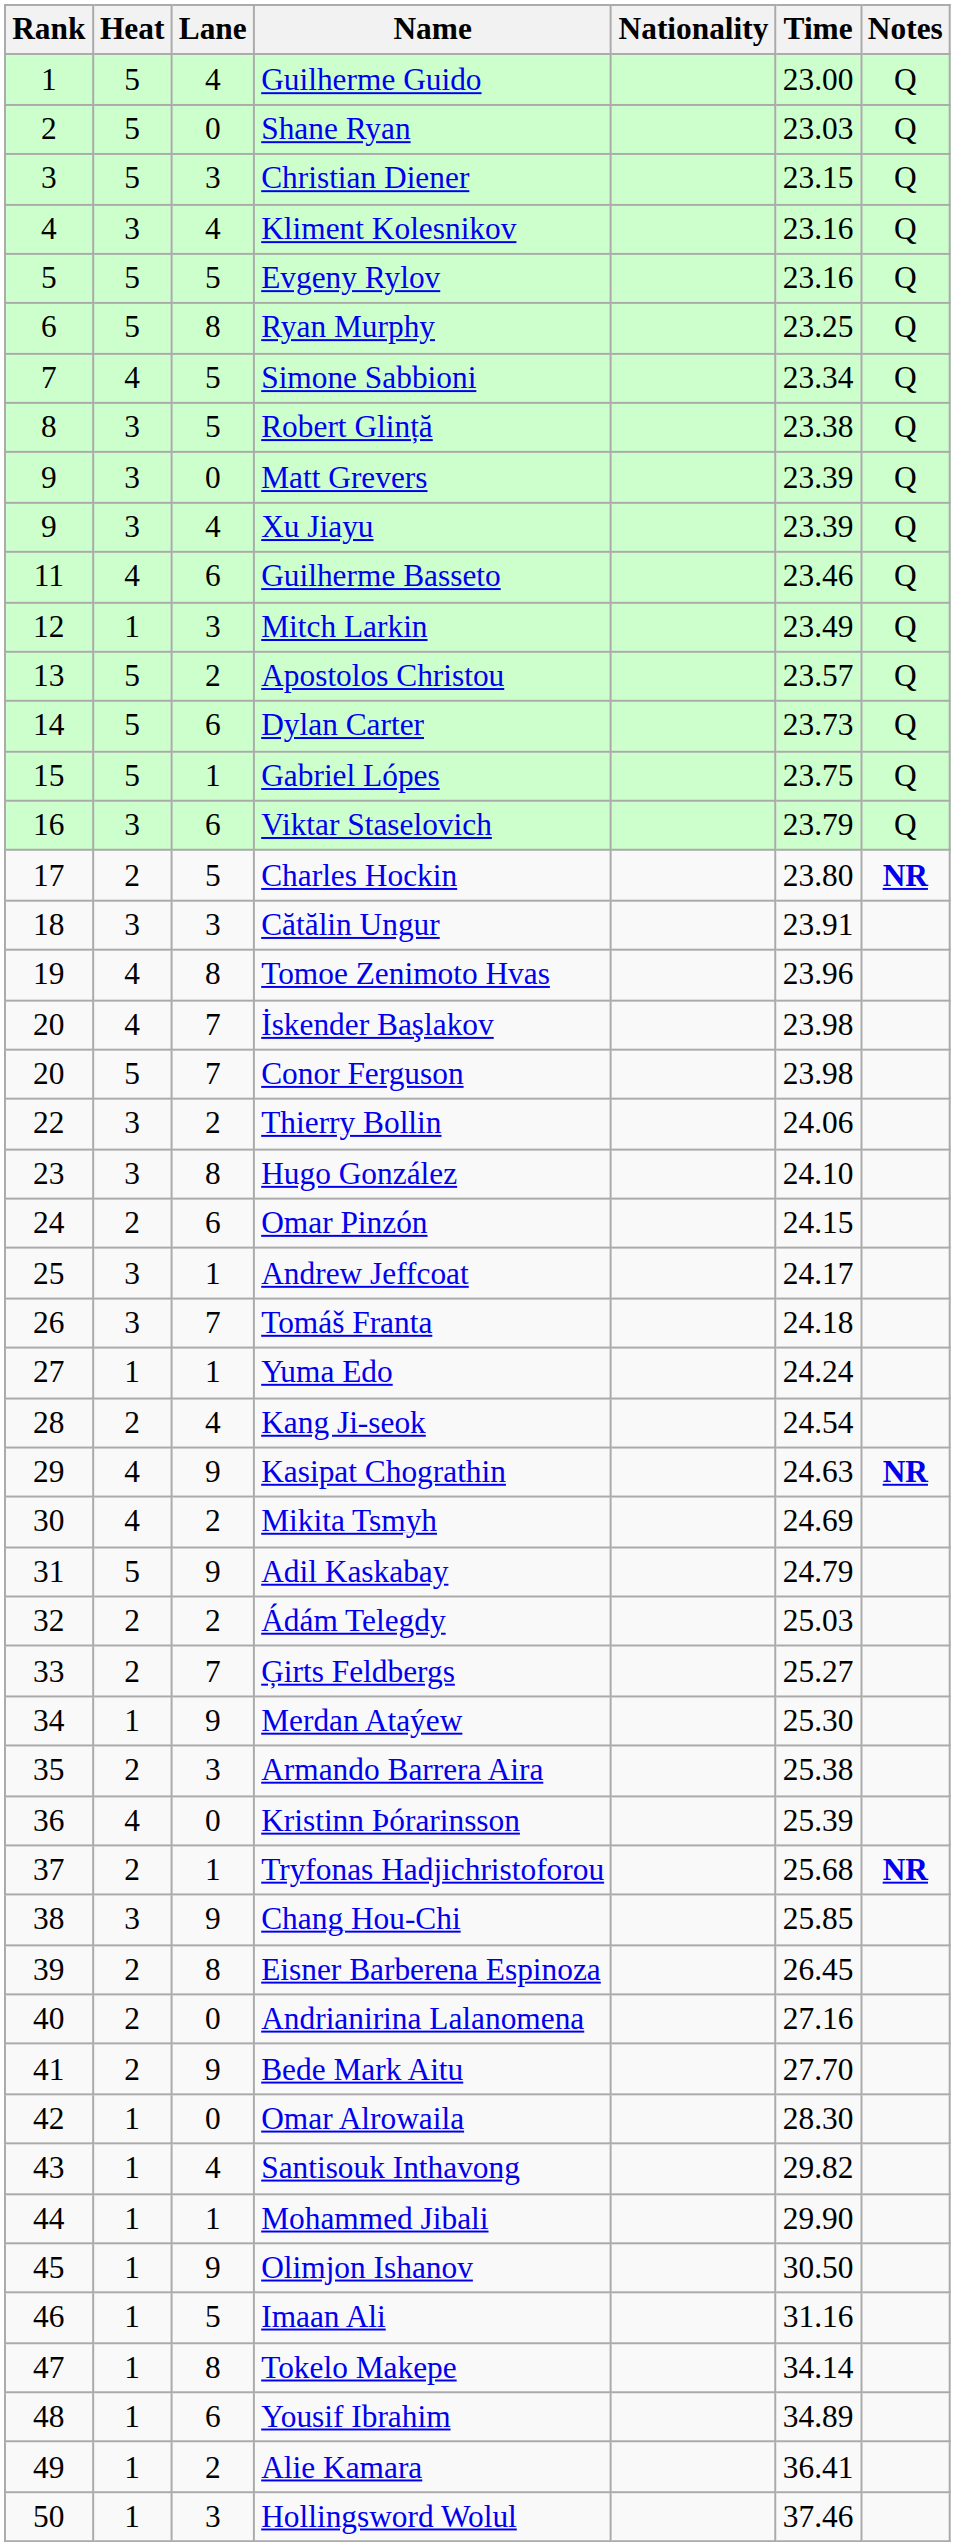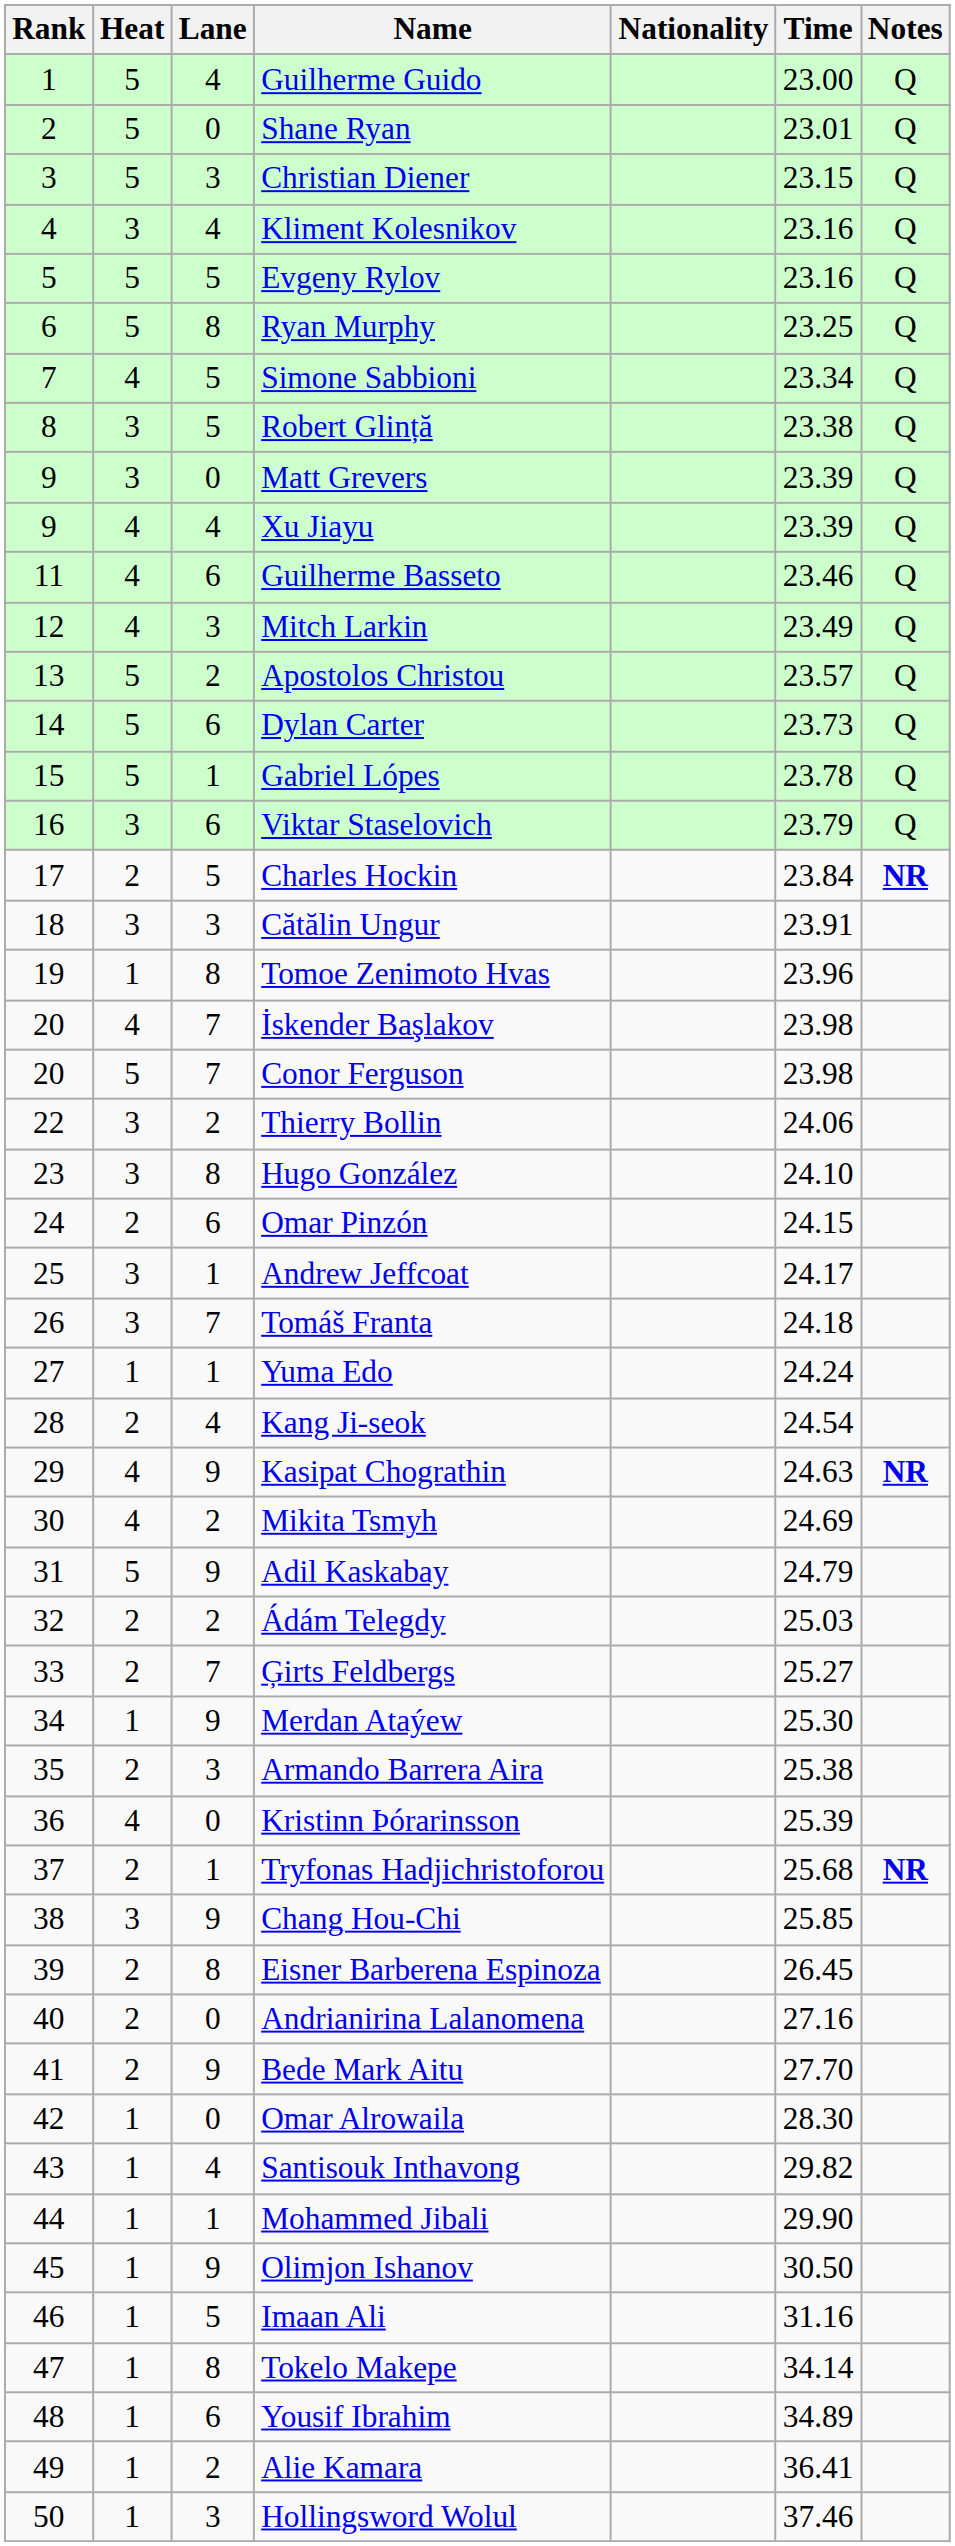Shane Ryan | Time: 23.03 -> 23.01
Xu Jiayu | Heat: 3 -> 4
Mitch Larkin | Heat: 1 -> 4
Gabriel Lópes | Time: 23.75 -> 23.78
Charles Hockin | Time: 23.80 -> 23.84
Tomoe Zenimoto Hvas | Heat: 4 -> 1
